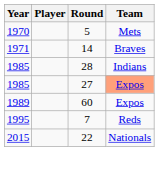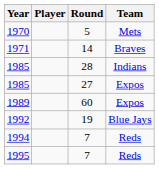1985 / 27 | Team: lightsalmon background -> no background
+ row: 1992 | 19 | Blue Jays
+ row: 1994 | 7 | Reds
- row: 2015 | 22 | Nationals
